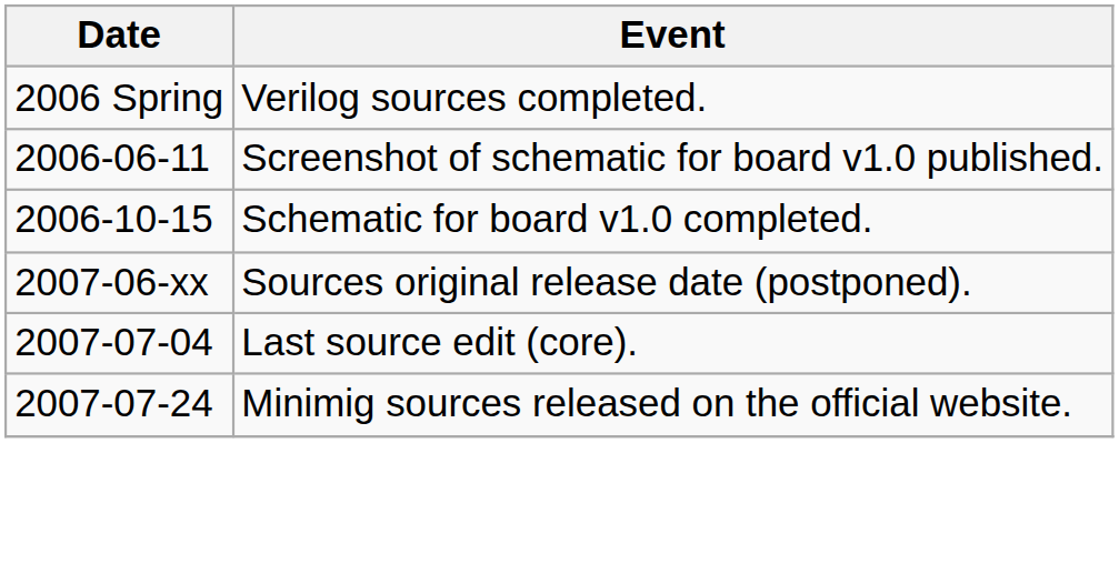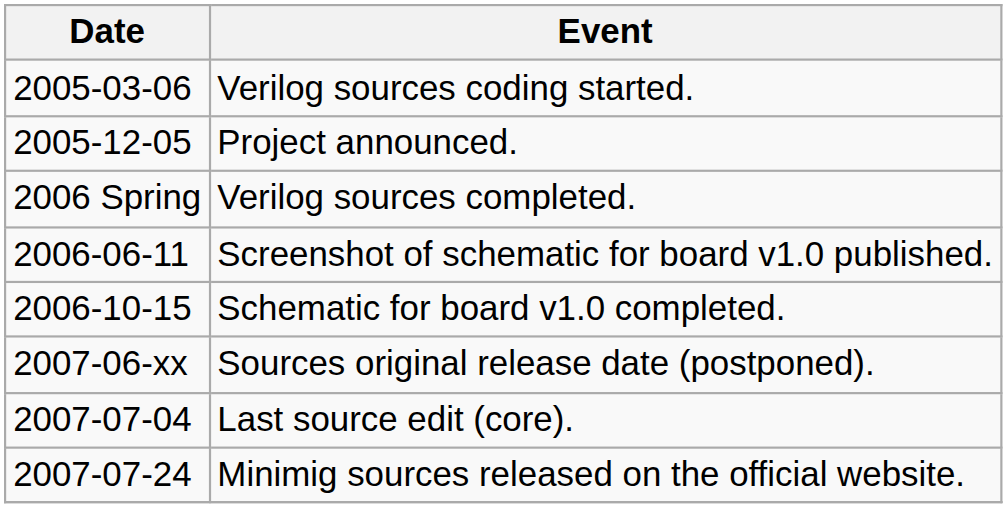+ row: 2005-03-06 | Verilog sources coding started.
+ row: 2005-12-05 | Project announced.
